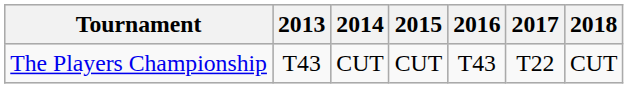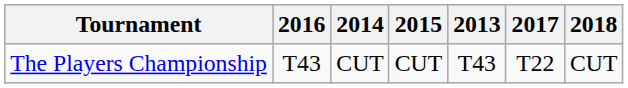columns swapped: 2013 <-> 2016
